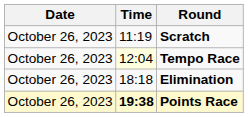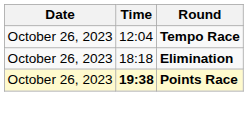- row: October 26, 2023 | 11:19 | Scratch
Tempo Race | Time: lightyellow background -> no background
